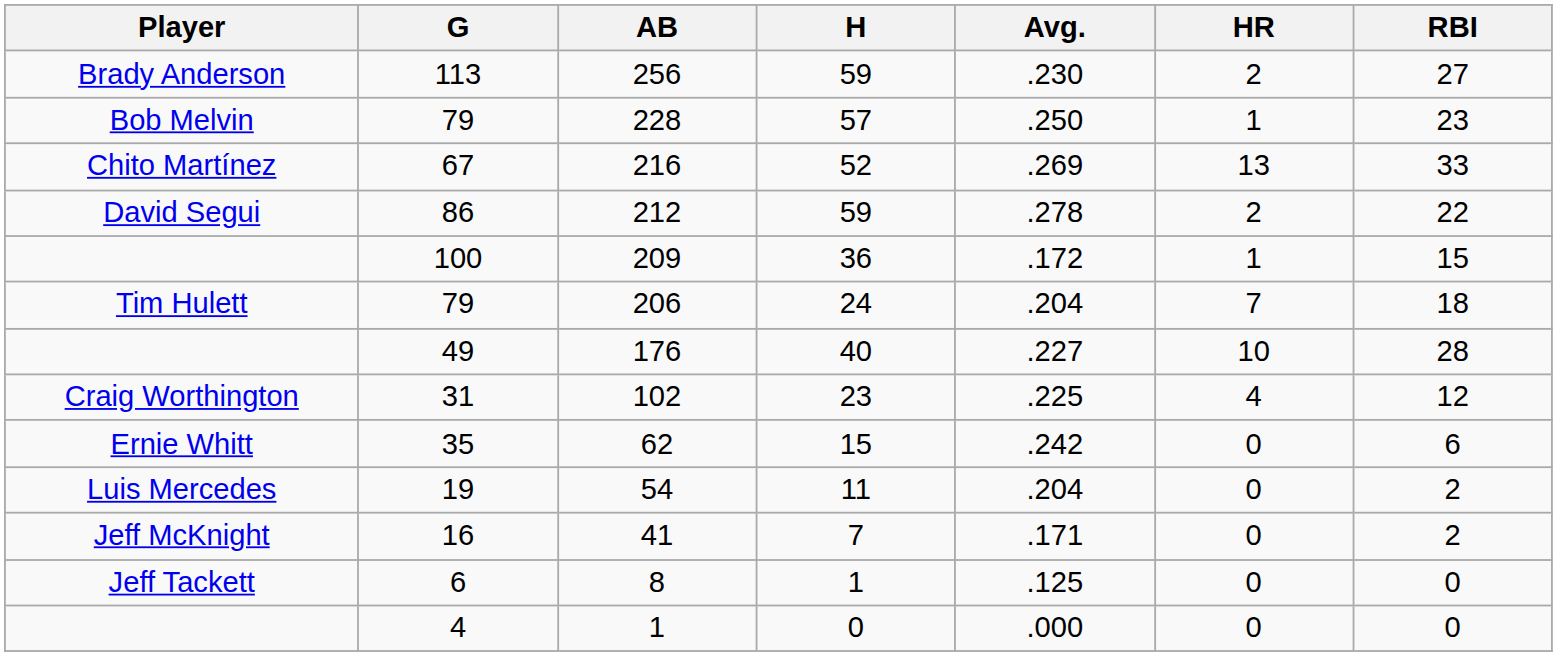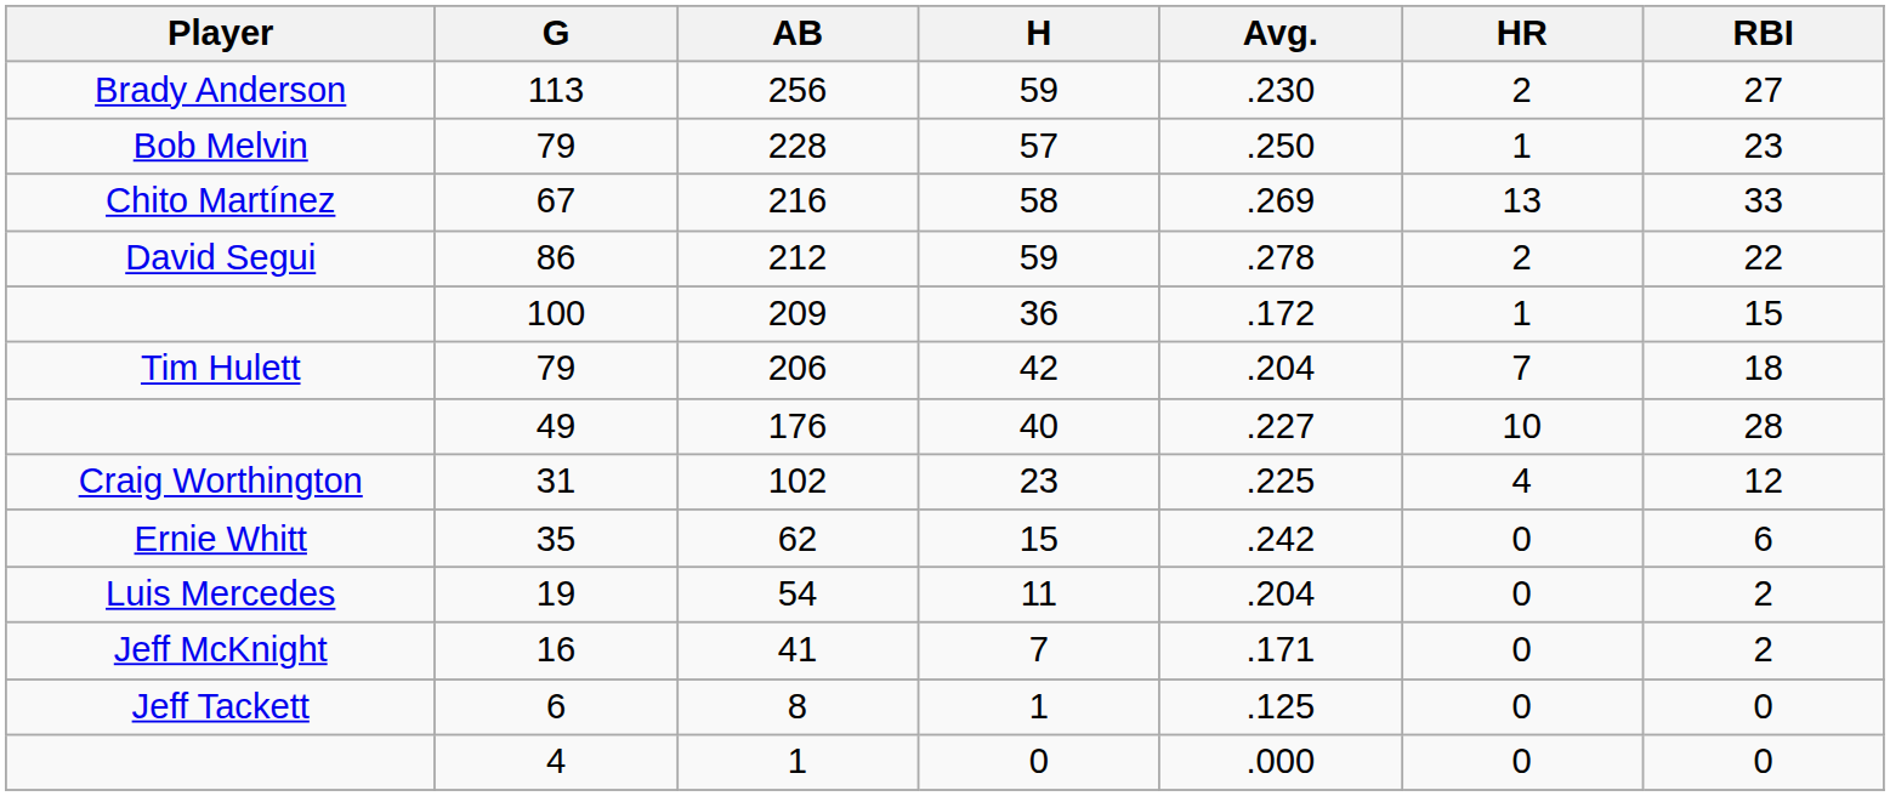216 | H: 52 -> 58
206 | H: 24 -> 42
